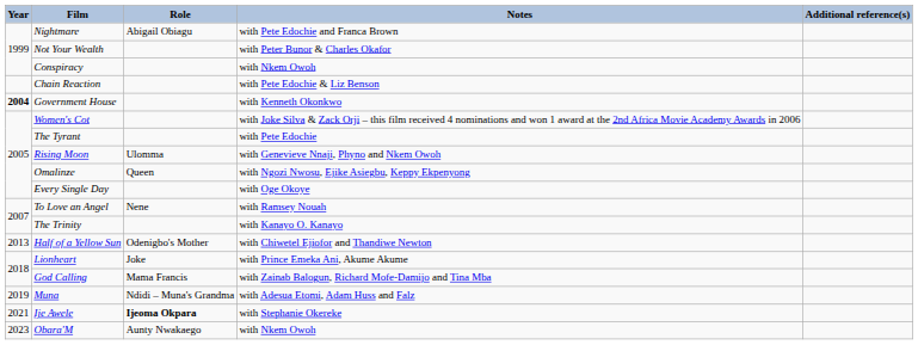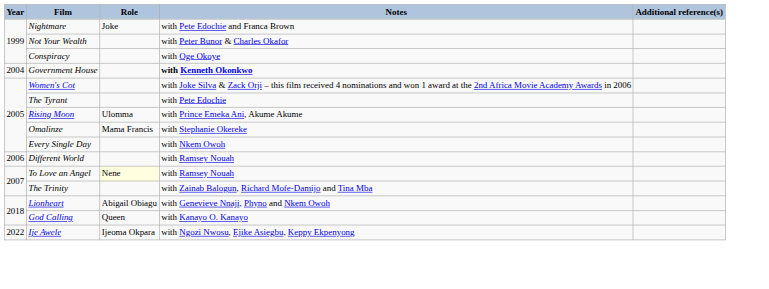Nightmare | Role: Abigail Obiagu -> Joke
Conspiracy | Notes: with Nkem Owoh -> with Oge Okoye
- row: Chain Reaction | with Pete Edochie & Liz Benson
Government House | Year: bold -> normal
Government House | Notes: normal -> bold
Rising Moon | Notes: with Genevieve Nnaji, Phyno and Nkem Owoh -> with Prince Emeka Ani, Akume Akume
Omalinze | Role: Queen -> Mama Francis
Omalinze | Notes: with Ngozi Nwosu, Ejike Asiegbu, Keppy Ekpenyong -> with Stephanie Okereke
Every Single Day | Notes: with Oge Okoye -> with Nkem Owoh
+ row: 2006 | Different World | with Ramsey Nouah
To Love an Angel | Role: no background -> lightyellow background
The Trinity | Notes: with Kanayo O. Kanayo -> with Zainab Balogun, Richard Mofe-Damijo and Tina Mba
- row: 2013 | Half of a Yellow Sun | Odenigbo's Mother | with Chiwetel Ejiofor and Thandiwe Newton
Lionheart | Role: Joke -> Abigail Obiagu
Lionheart | Notes: with Prince Emeka Ani, Akume Akume -> with Genevieve Nnaji, Phyno and Nkem Owoh
God Calling | Role: Mama Francis -> Queen
God Calling | Notes: with Zainab Balogun, Richard Mofe-Damijo and Tina Mba -> with Kanayo O. Kanayo
- row: 2019 | Muna | Ndidi – Muna's Grandma | with Adesua Etomi, Adam Huss and Falz
Ije Awele | Year: 2021 -> 2022
Ije Awele | Role: bold -> normal
Ije Awele | Notes: with Stephanie Okereke -> with Ngozi Nwosu, Ejike Asiegbu, Keppy Ekpenyong
- row: 2023 | Obara'M | Aunty Nwakaego | with Nkem Owoh
